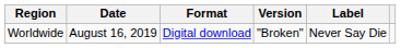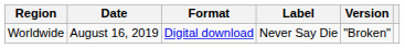columns swapped: Version <-> Label
